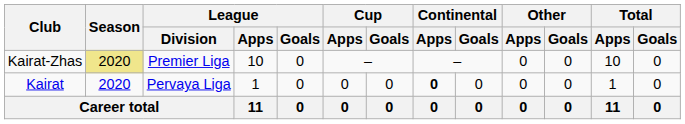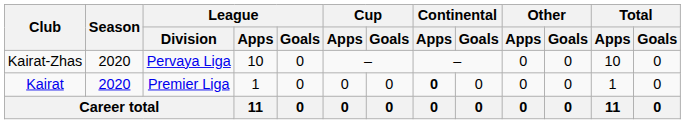Kairat-Zhas | Season: khaki background -> no background
Kairat-Zhas | League / Division: Premier Liga -> Pervaya Liga
Kairat | League / Division: Pervaya Liga -> Premier Liga
